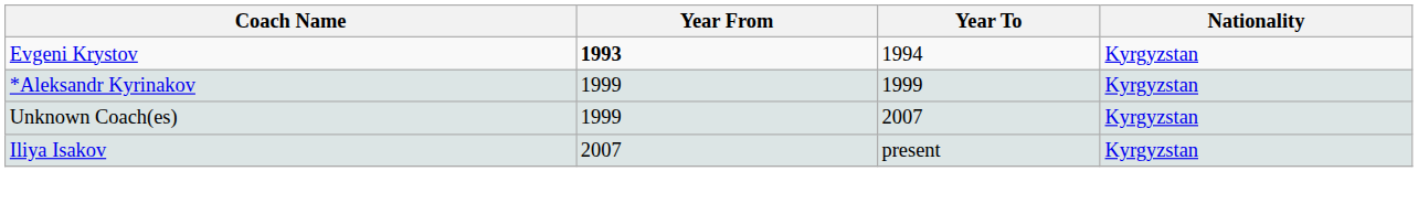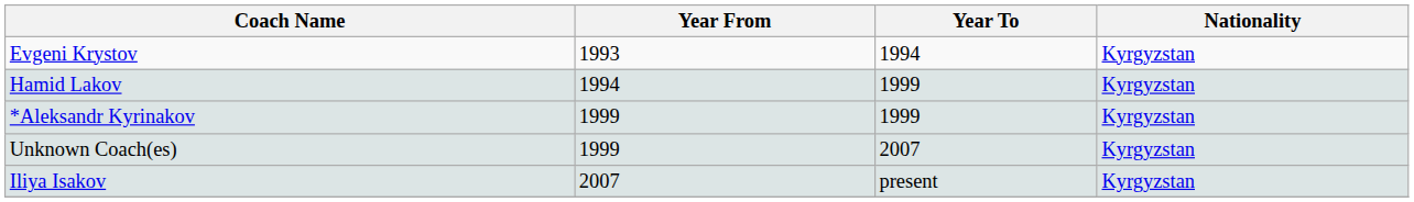Evgeni Krystov | Year From: bold -> normal
+ row: Hamid Lakov | 1994 | 1999 | Kyrgyzstan
